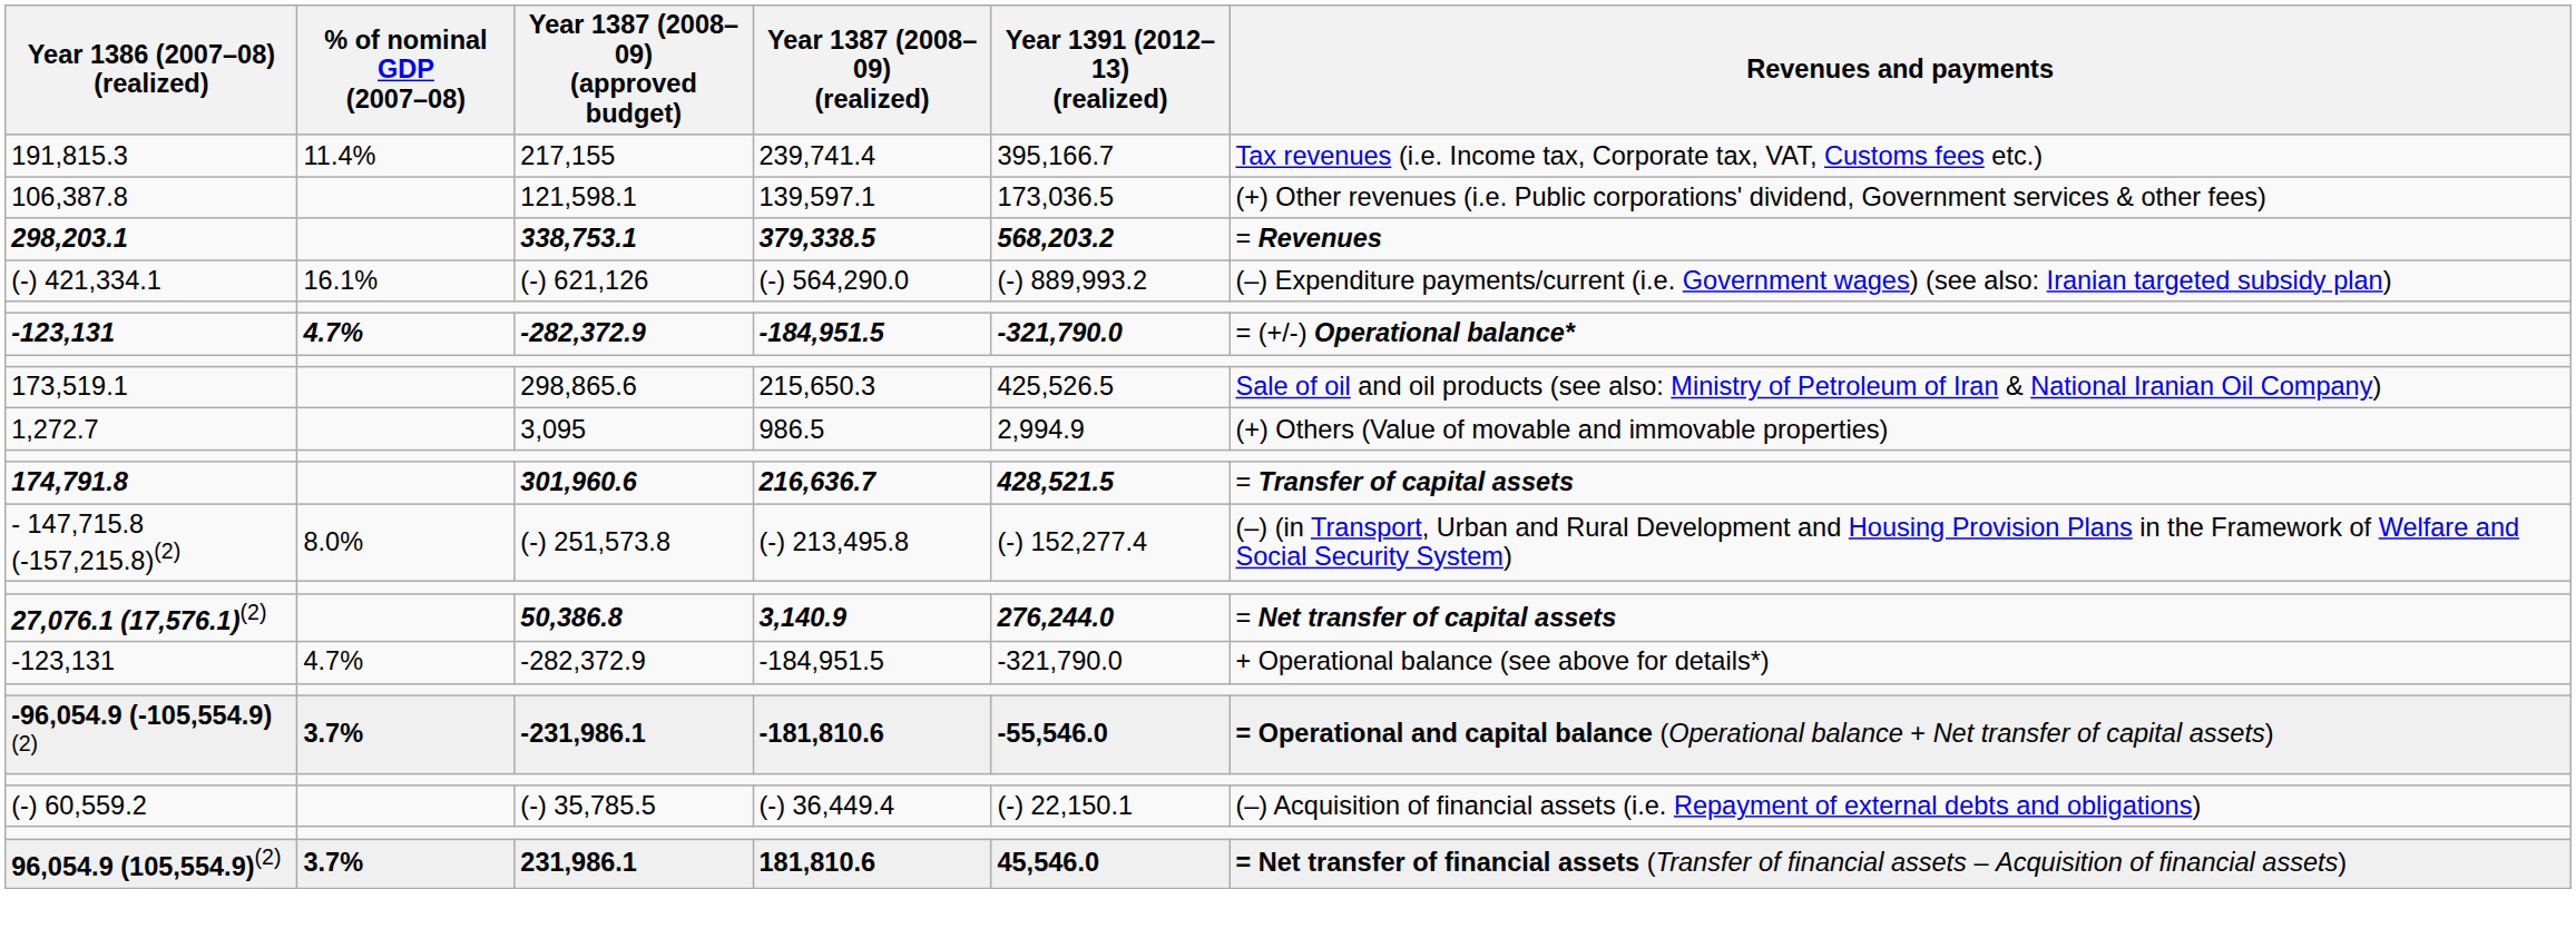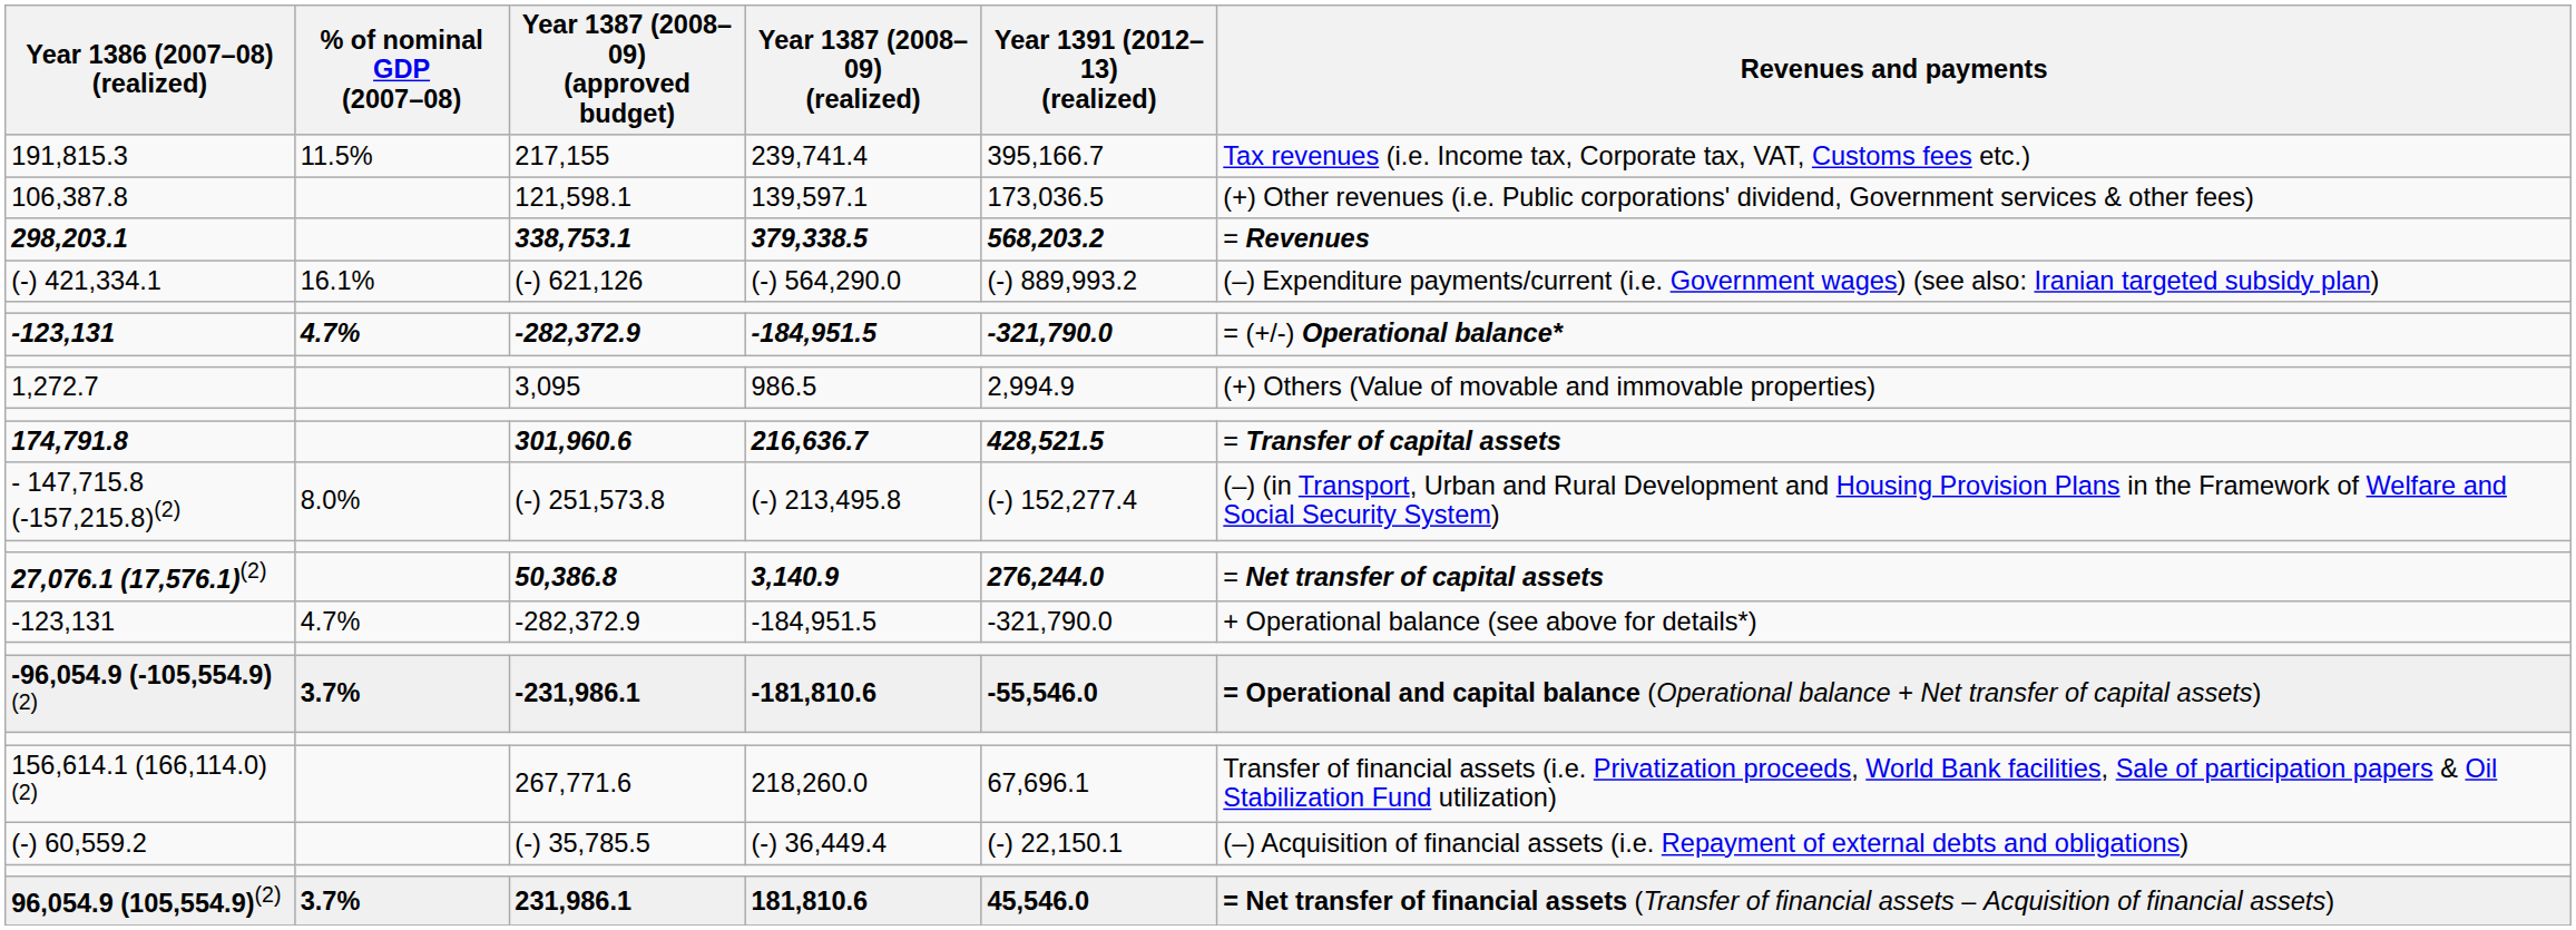191,815.3 | % of nominal GDP (2007–08): 11.4% -> 11.5%
- row: 173,519.1 | 298,865.6 | 215,650.3 | 425,526.5 | Sale of oil and oil products (see also: Ministry of Petroleum of Iran & National Iranian Oil Company)
+ row: 156,614.1 (166,114.0)(2) | 267,771.6 | 218,260.0 | 67,696.1 | Transfer of financial assets (i.e. Privatization proceeds, World Bank facilities, Sale of participation papers & Oil Stabilization Fund utilization)
